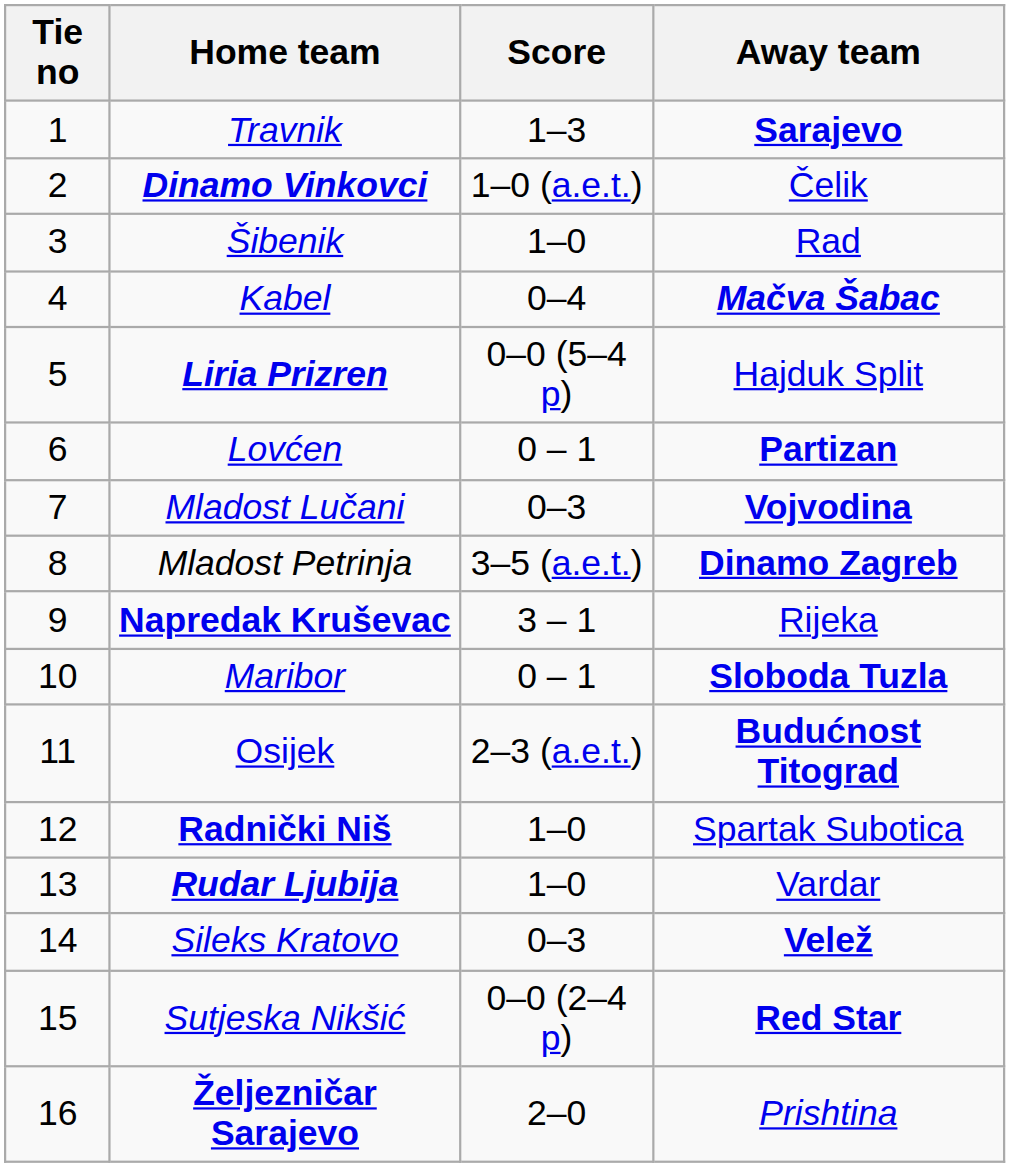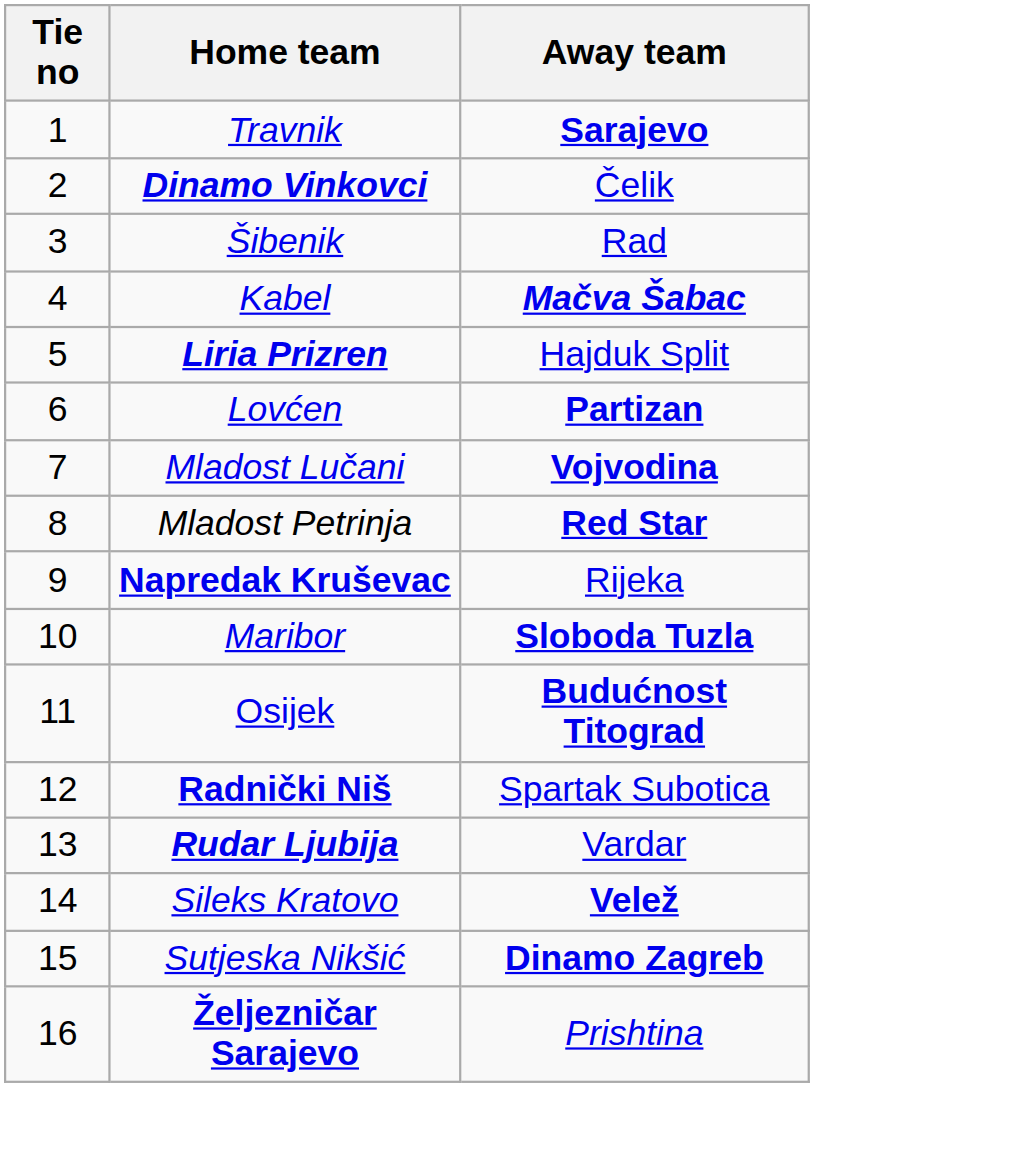- column: Score | 1–3 | 1–0 (a.e.t.) | 1–0 | 0–4 | 0–0 (5–4 p) | 0 – 1 | 0–3 | 3–5 (a.e.t.) | 3 – 1 | 0 – 1 | 2–3 (a.e.t.) | 1–0 | 1–0 | 0–3 | 0–0 (2–4 p) | 2–0
Mladost Petrinja | Away team: Dinamo Zagreb -> Red Star
Sutjeska Nikšić | Away team: Red Star -> Dinamo Zagreb
